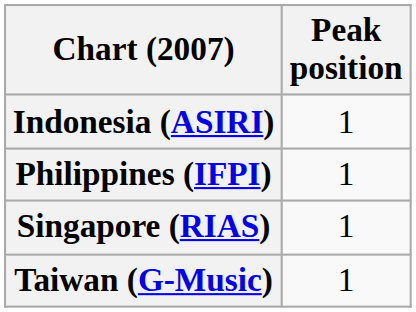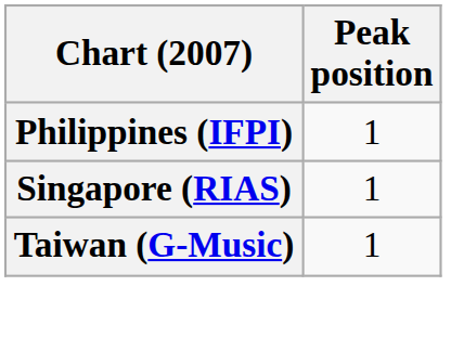- row: Indonesia (ASIRI) | 1
